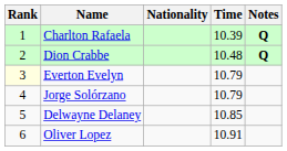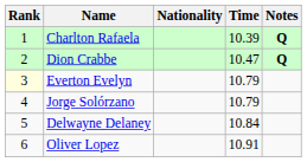Dion Crabbe | Time: 10.48 -> 10.47
Delwayne Delaney | Time: 10.85 -> 10.84
